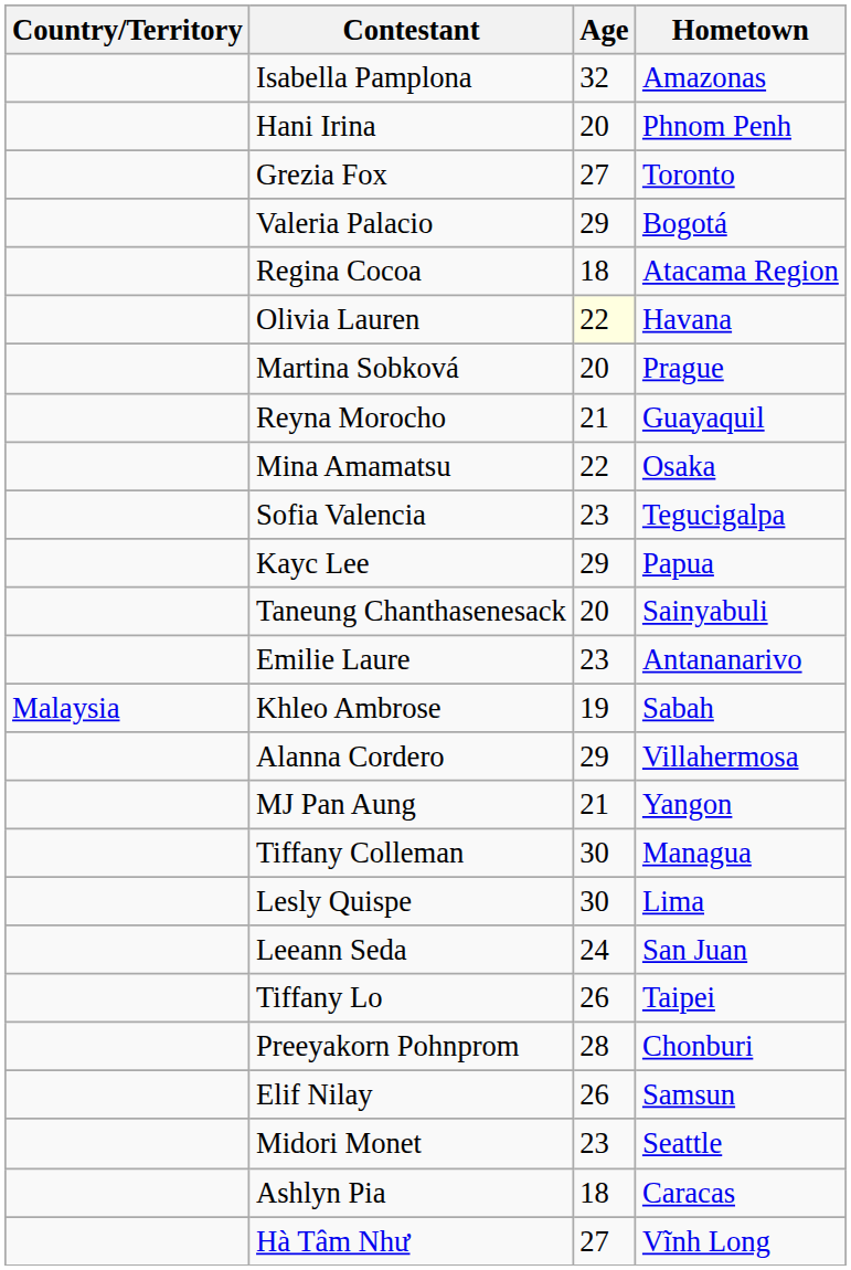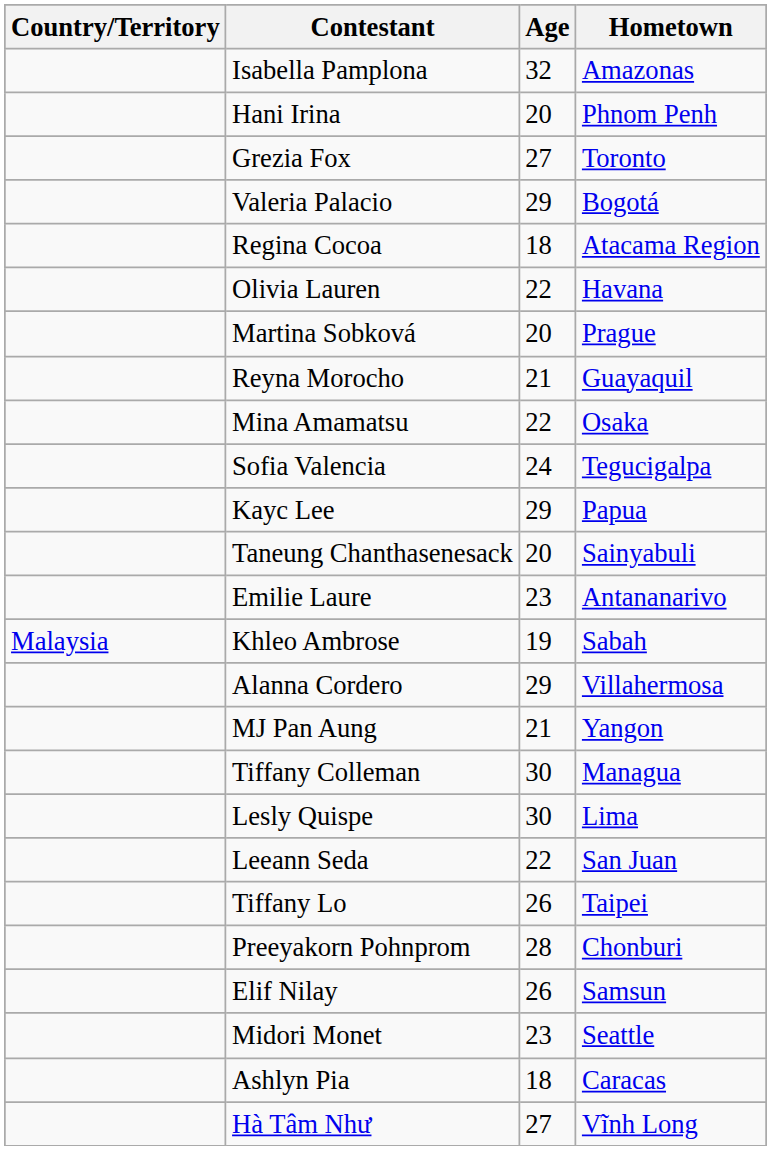Olivia Lauren | Age: lightyellow background -> no background
Sofia Valencia | Age: 23 -> 24
Leeann Seda | Age: 24 -> 22
